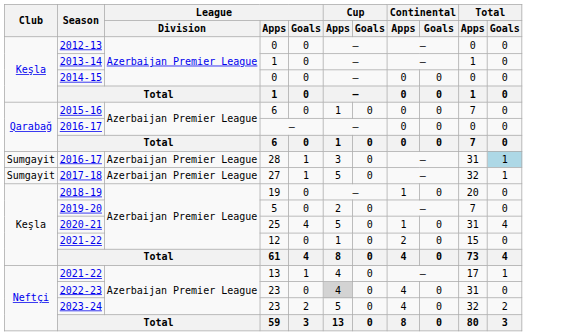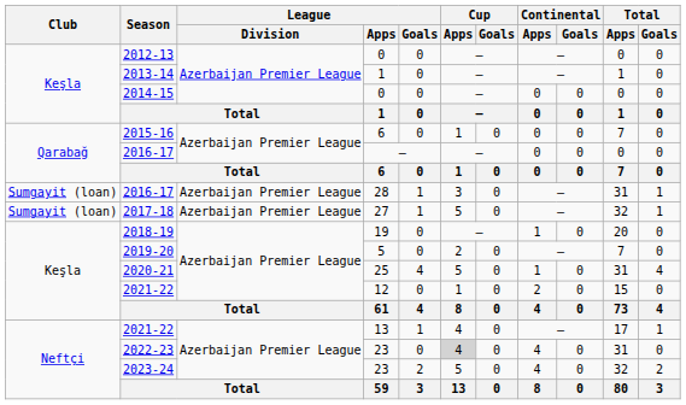2016-17 / 28 | Club: Sumgayit -> Sumgayit (loan)
2016-17 / 28 | Total / Goals: lightblue background -> no background
2017-18 | Club: Sumgayit -> Sumgayit (loan)
